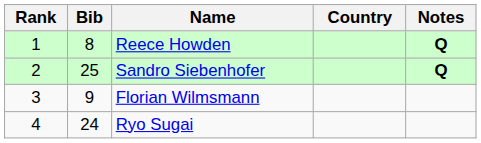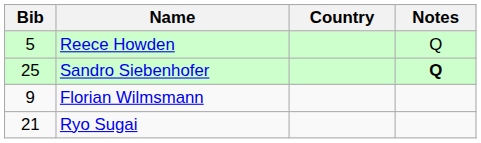- column: Rank | 1 | 2 | 3 | 4
Reece Howden | Bib: 8 -> 5
Reece Howden | Notes: bold -> normal
Ryo Sugai | Bib: 24 -> 21
